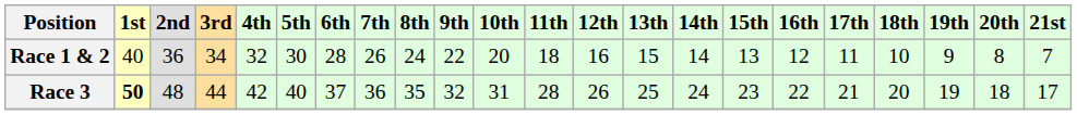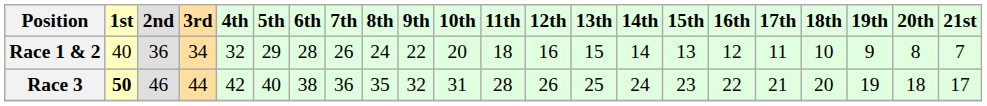Race 1 & 2 | column 6: 30 -> 29
Race 3 | column 3: 48 -> 46
Race 3 | column 7: 37 -> 38
